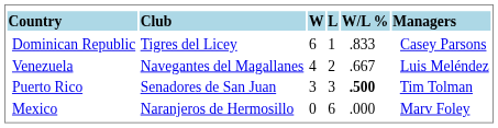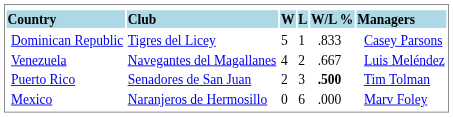Dominican Republic | column 3: 6 -> 5
Puerto Rico | column 3: 3 -> 2
